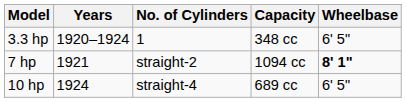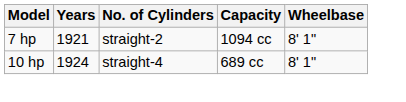- row: 3.3 hp | 1920–1924 | 1 | 348 cc | 6' 5"
7 hp | Wheelbase: bold -> normal
10 hp | Wheelbase: 6' 5" -> 8' 1"
